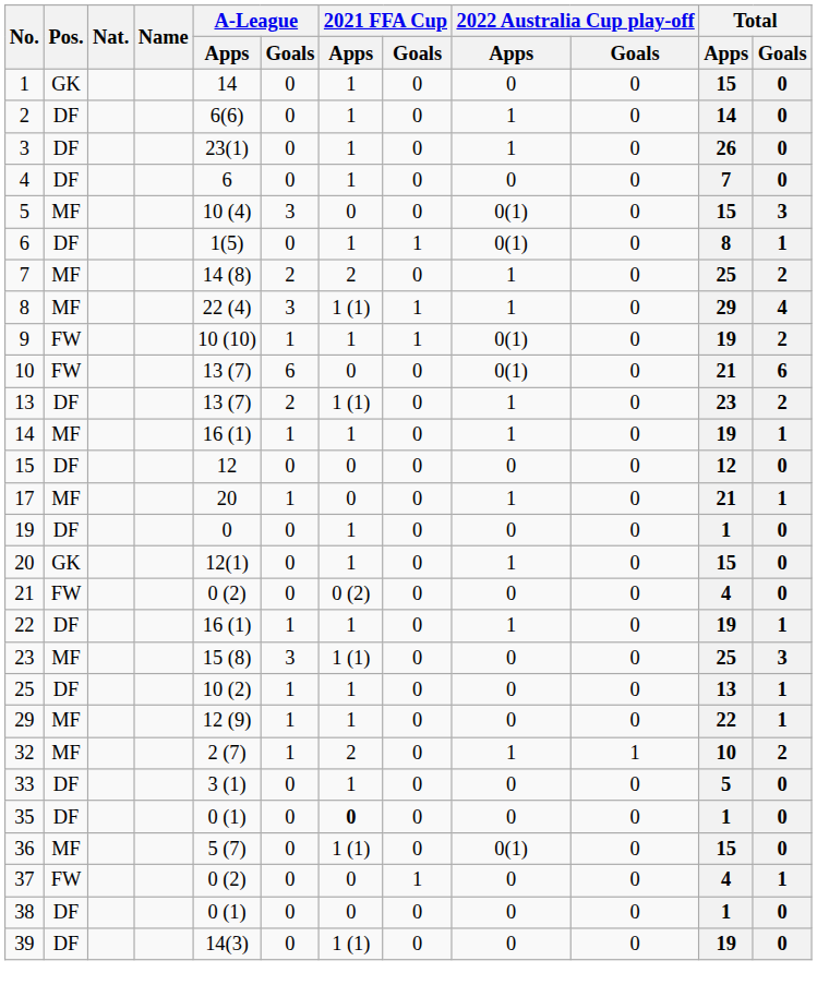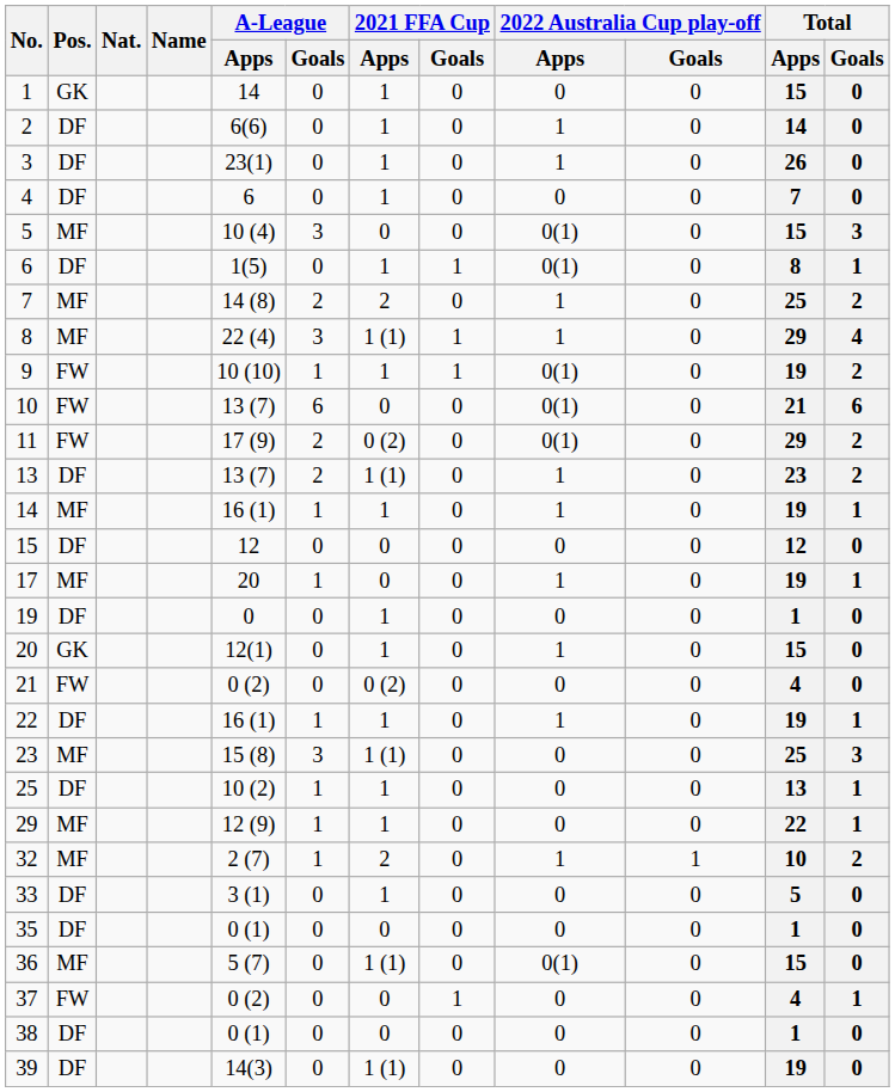+ row: 11 | FW | 17 (9) | 2 | 0 (2) | 0 | 0(1) | 0 | 29 | 2
17 | Total / Apps: 21 -> 19
35 | 2021 FFA Cup / Apps: bold -> normal
